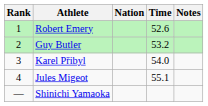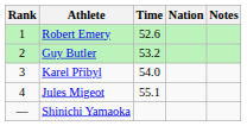columns swapped: Nation <-> Time
